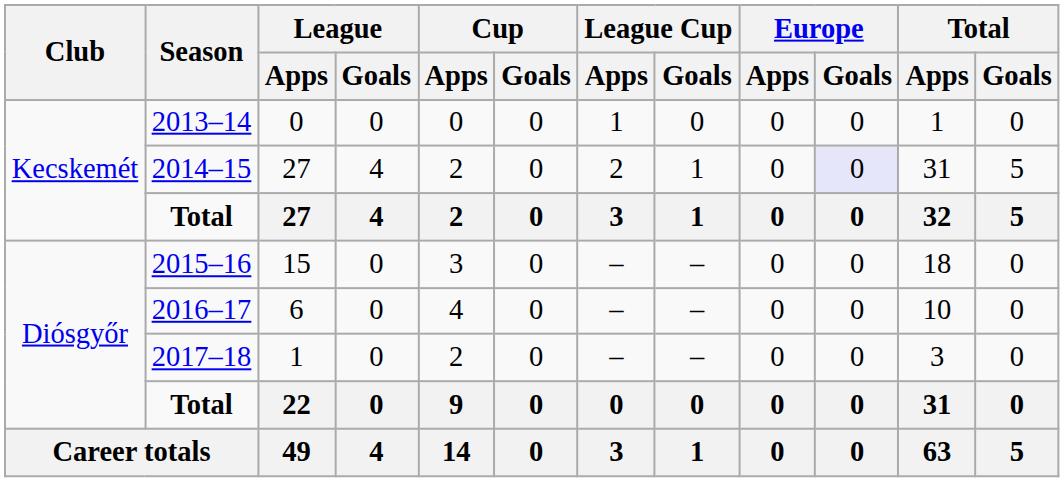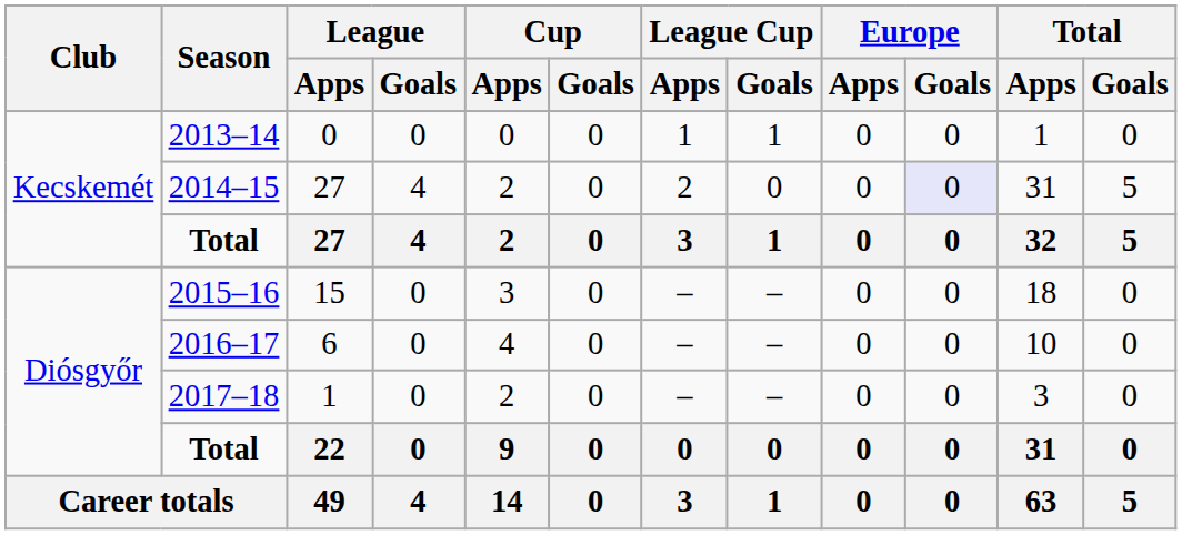2013–14 | Europe / Apps: 0 -> 1
2014–15 | Europe / Apps: 1 -> 0
